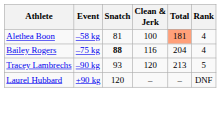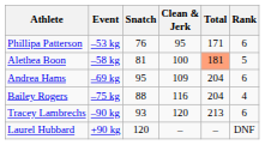+ row: Phillipa Patterson | –53 kg | 76 | 95 | 171 | 6
Alethea Boon | Rank: 4 -> 5
+ row: Andrea Hams | –69 kg | 95 | 109 | 204 | 6
Bailey Rogers | Snatch: bold -> normal
Tracey Lambrechs | Rank: 5 -> 6
